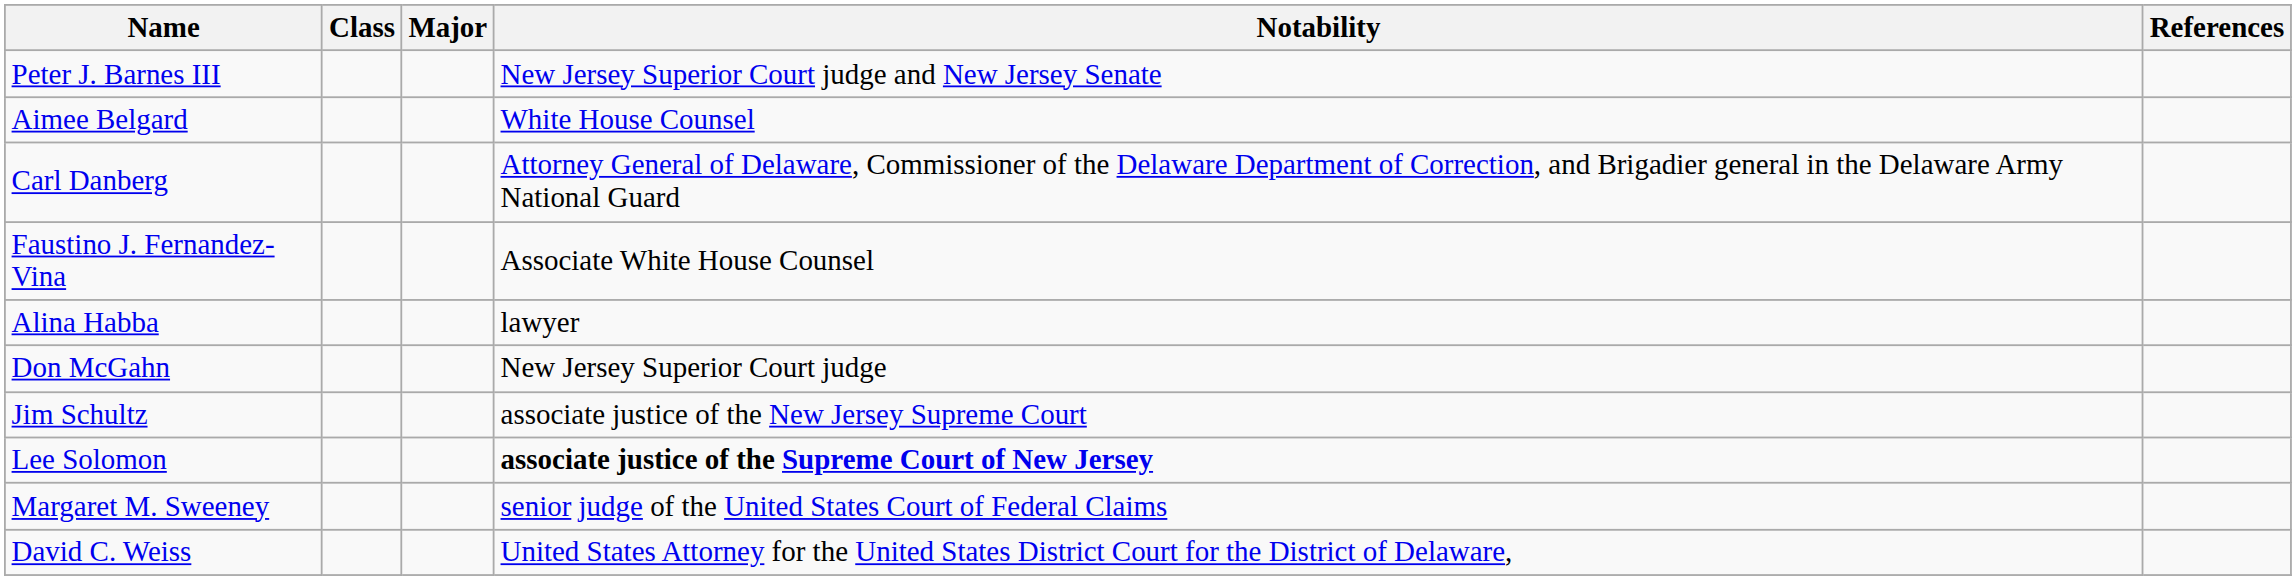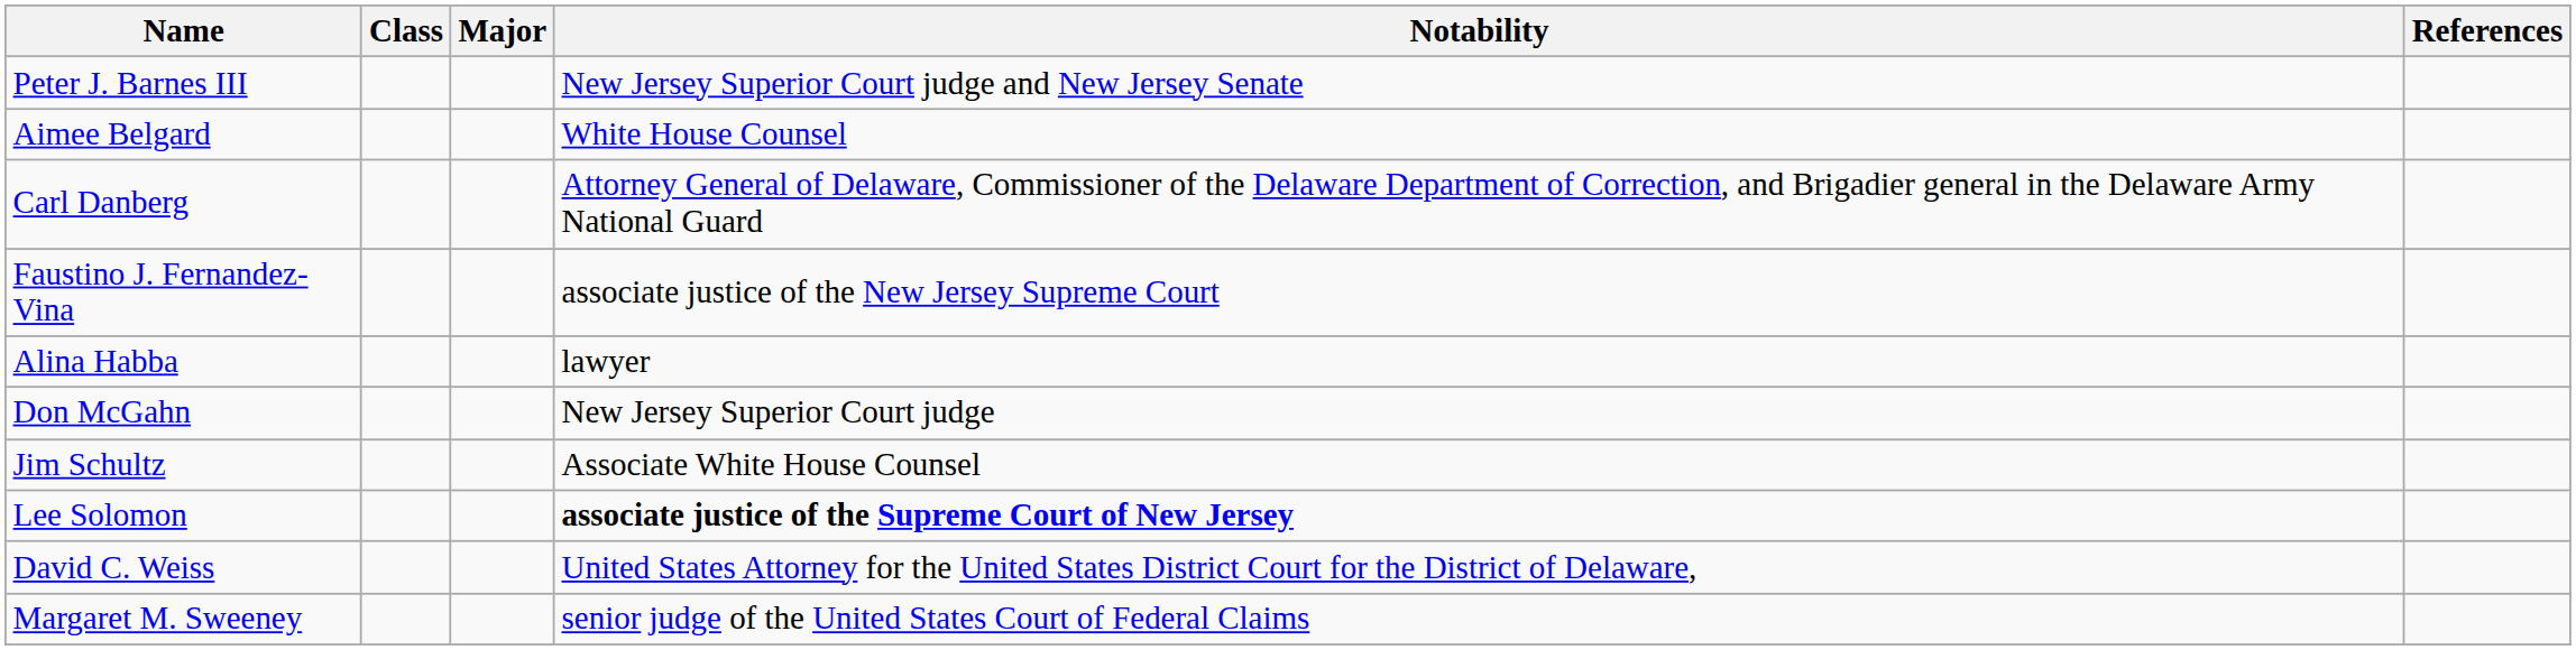Faustino J. Fernandez-Vina | Notability: Associate White House Counsel -> associate justice of the New Jersey Supreme Court
Jim Schultz | Notability: associate justice of the New Jersey Supreme Court -> Associate White House Counsel
rows swapped: Margaret M. Sweeney <-> David C. Weiss
